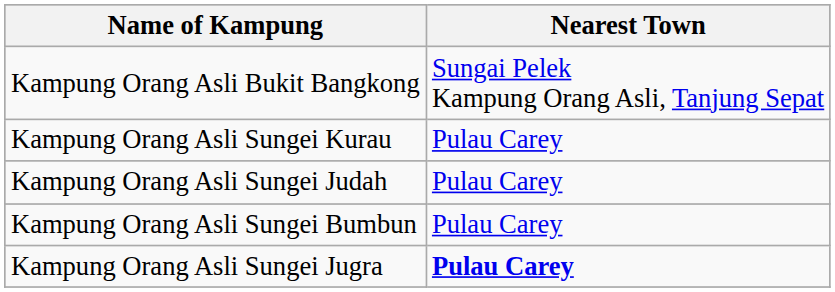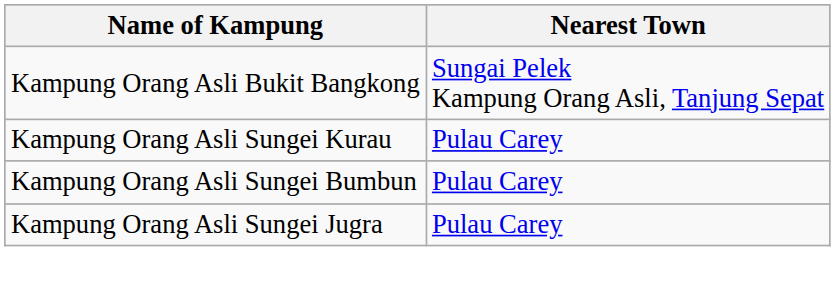- row: Kampung Orang Asli Sungei Judah | Pulau Carey
Kampung Orang Asli Sungei Jugra | Nearest Town: bold -> normal
